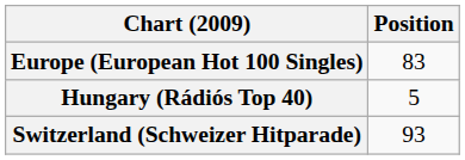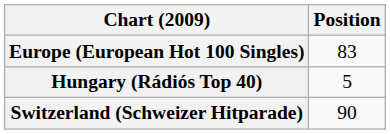Switzerland (Schweizer Hitparade) | Position: 93 -> 90
